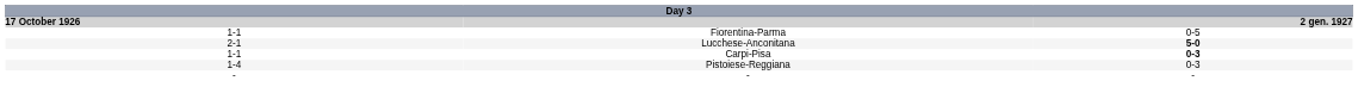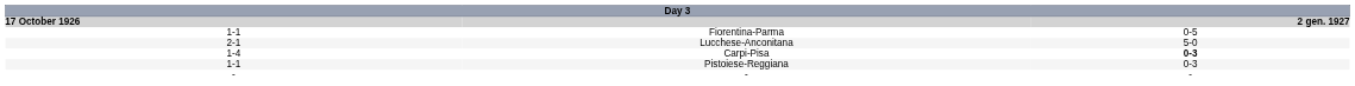Lucchese-Anconitana | column 3: bold -> normal
Carpi-Pisa | column 1: 1-1 -> 1-4
Pistoiese-Reggiana | column 1: 1-4 -> 1-1
